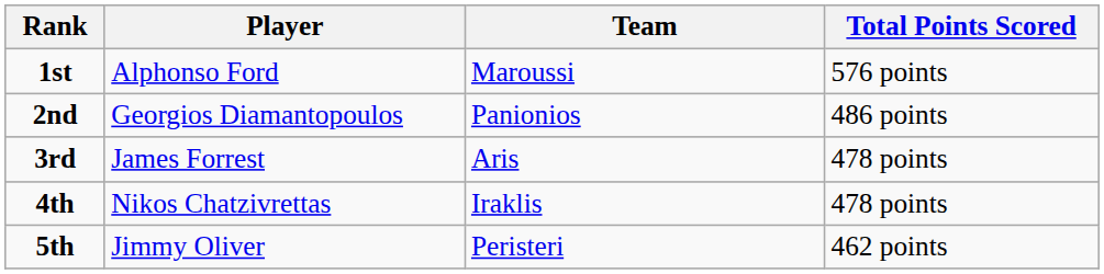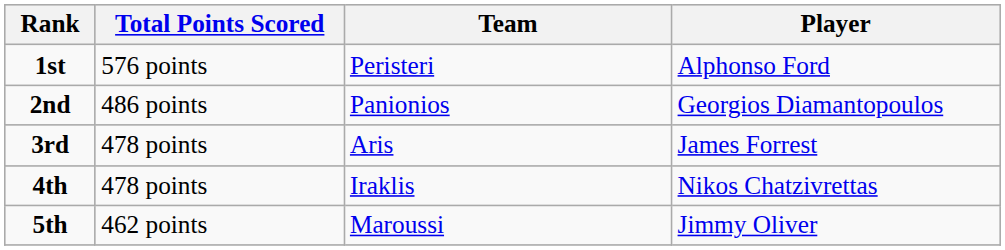columns swapped: Player <-> Total Points Scored
1st | Team: Maroussi -> Peristeri
5th | Team: Peristeri -> Maroussi
